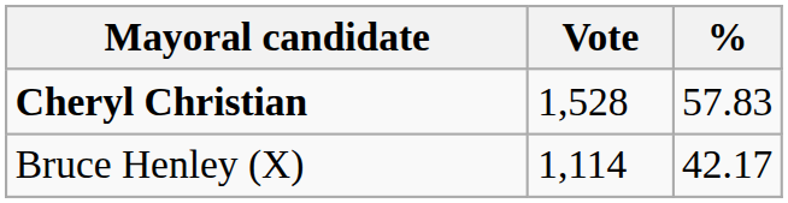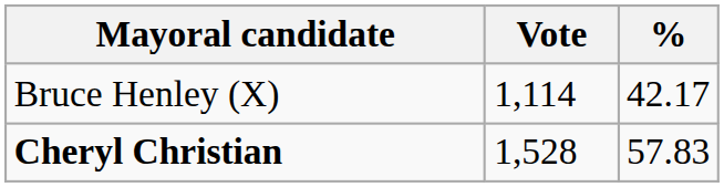rows swapped: Cheryl Christian <-> Bruce Henley (X)
